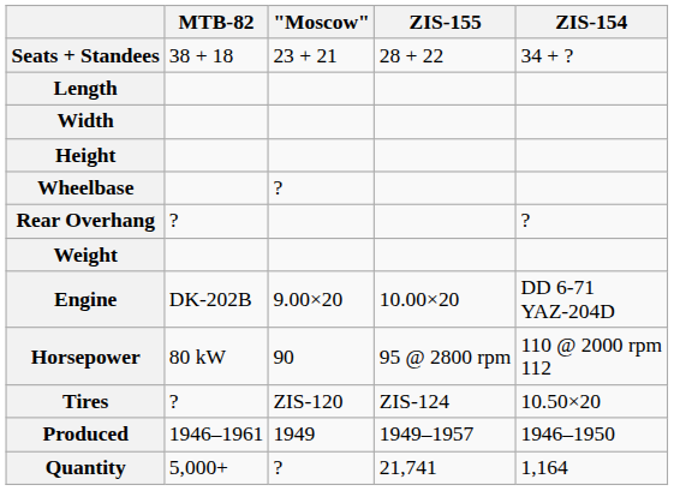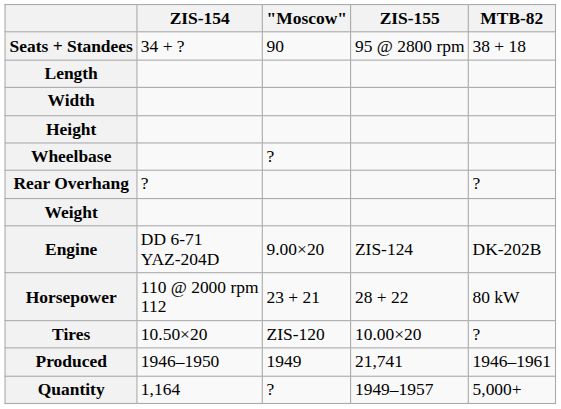columns swapped: ZIS-154 <-> MTB-82
Seats + Standees | "Moscow": 23 + 21 -> 90
Seats + Standees | ZIS-155: 28 + 22 -> 95 @ 2800 rpm
Engine | ZIS-155: 10.00×20 -> ZIS-124
Horsepower | "Moscow": 90 -> 23 + 21
Horsepower | ZIS-155: 95 @ 2800 rpm -> 28 + 22
Tires | ZIS-155: ZIS-124 -> 10.00×20
Produced | ZIS-155: 1949–1957 -> 21,741
Quantity | ZIS-155: 21,741 -> 1949–1957
